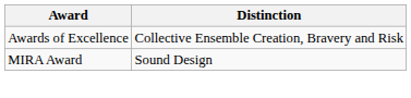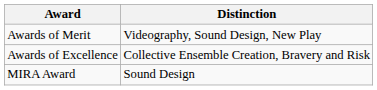+ row: Awards of Merit | Videography, Sound Design, New Play
